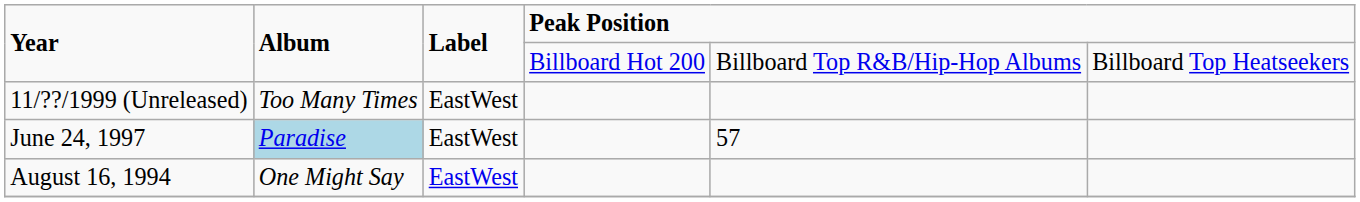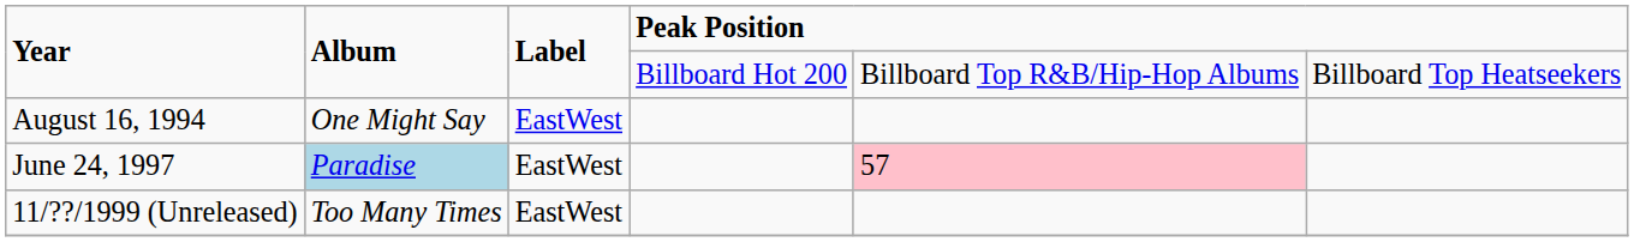rows swapped: August 16, 1994 <-> 11/??/1999 (Unreleased)
June 24, 1997 | column 5: no background -> pink background
